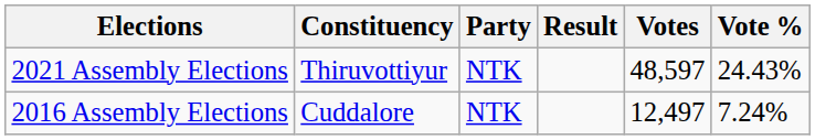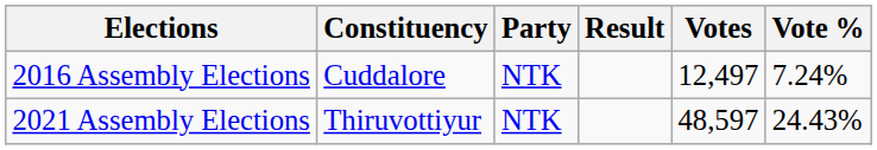rows swapped: 2016 Assembly Elections <-> 2021 Assembly Elections
